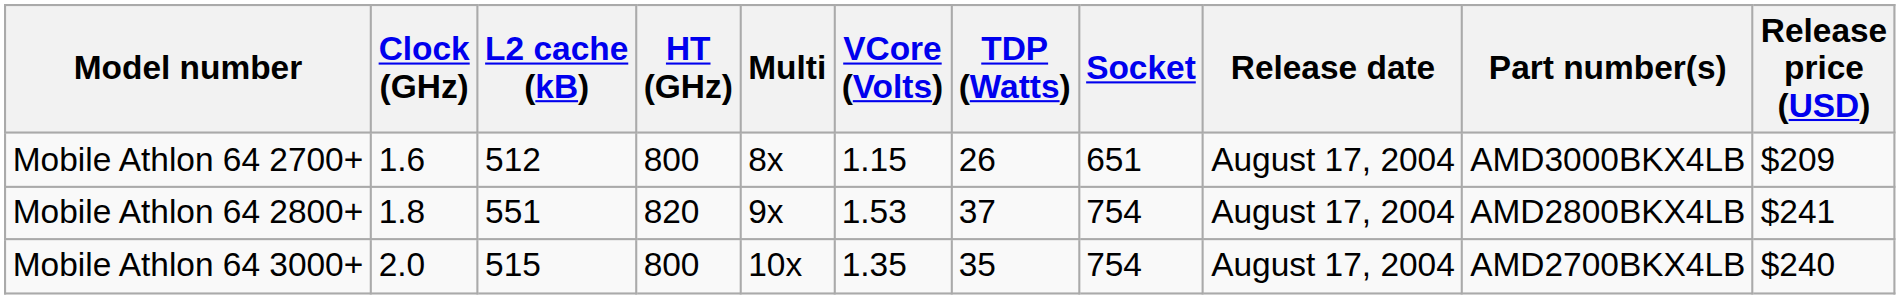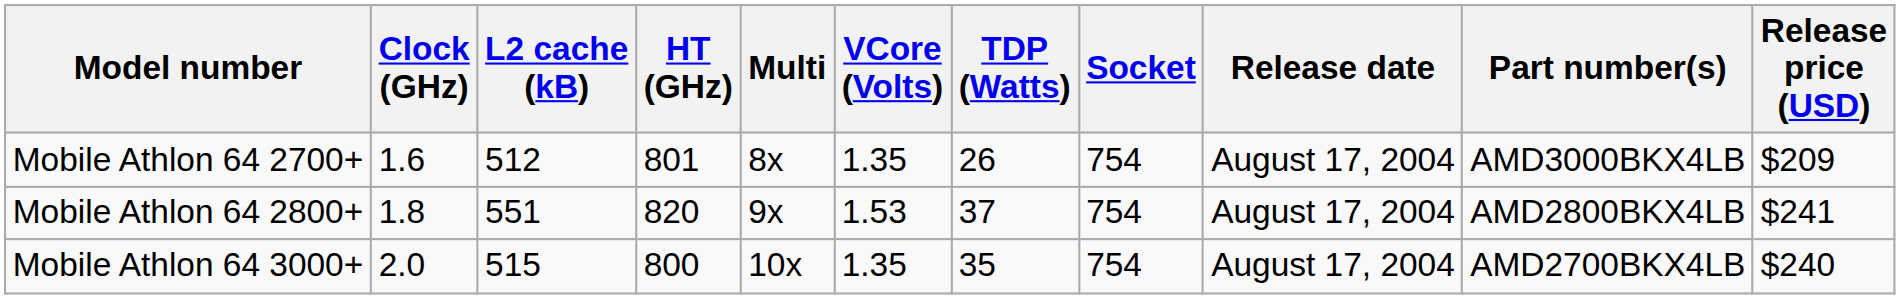Mobile Athlon 64 2700+ | HT (GHz): 800 -> 801
Mobile Athlon 64 2700+ | VCore (Volts): 1.15 -> 1.35
Mobile Athlon 64 2700+ | Socket: 651 -> 754
